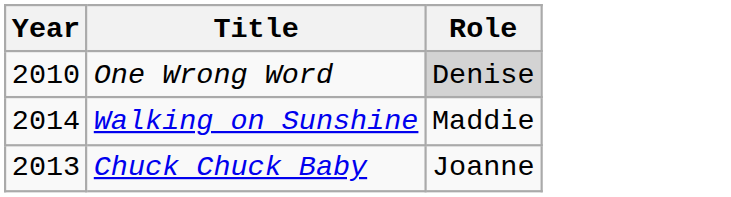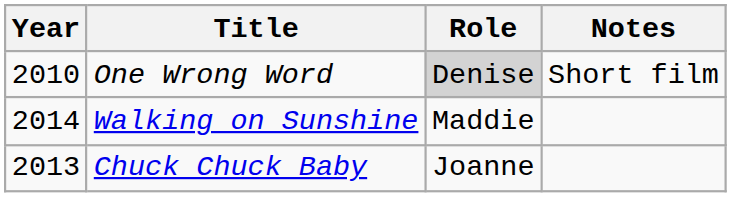+ column: Notes | Short film
